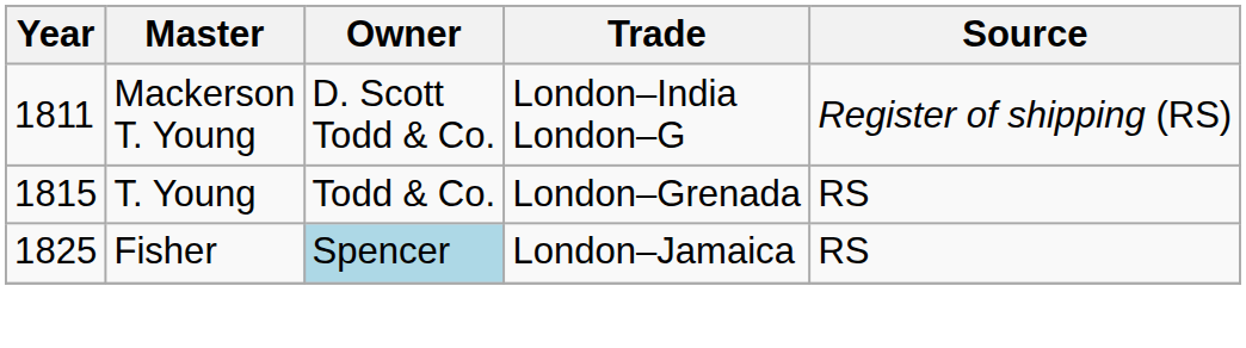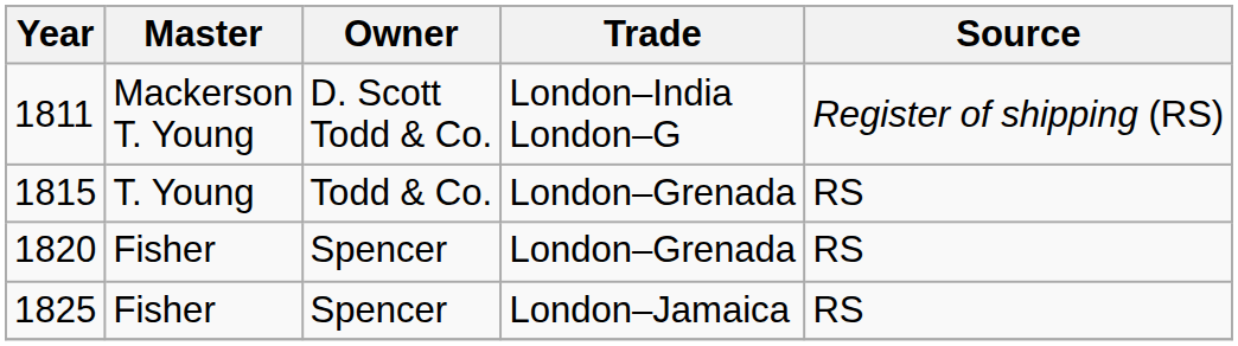+ row: 1820 | Fisher | Spencer | London–Grenada | RS
1825 | Owner: lightblue background -> no background
